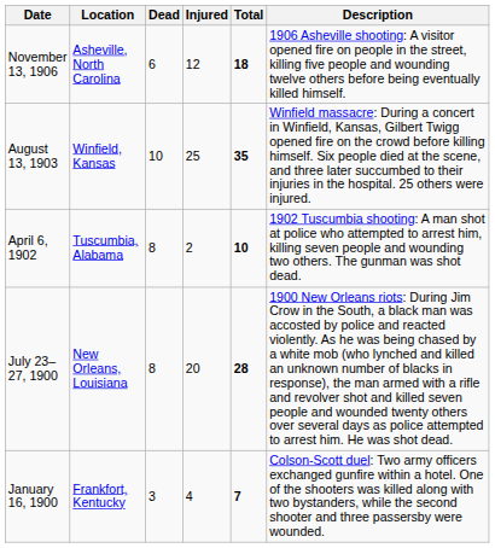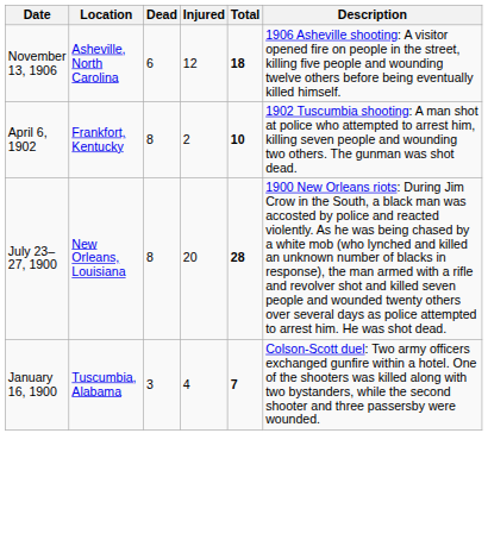- row: August 13, 1903 | Winfield, Kansas | 10 | 25 | 35 | Winfield massacre: During a concert in Winfield, Kansas, Gilbert Twigg opened fire on the crowd before killing himself. Six people died at the scene, and three later succumbed to their injuries in the hospital. 25 others were injured.
April 6, 1902 | Location: Tuscumbia, Alabama -> Frankfort, Kentucky
January 16, 1900 | Location: Frankfort, Kentucky -> Tuscumbia, Alabama
